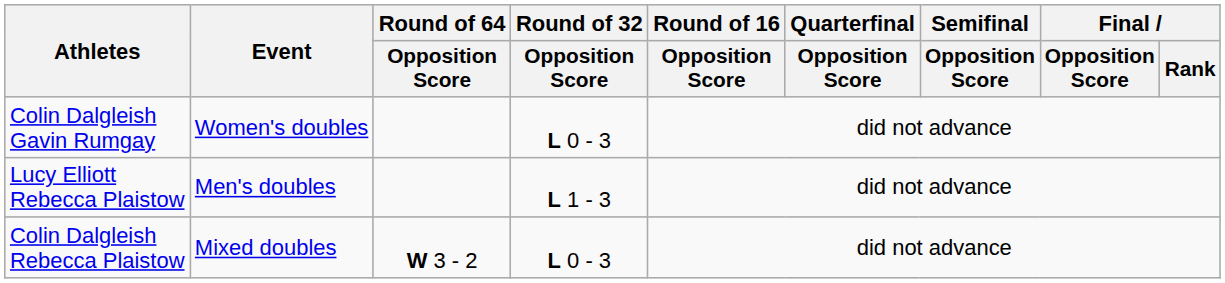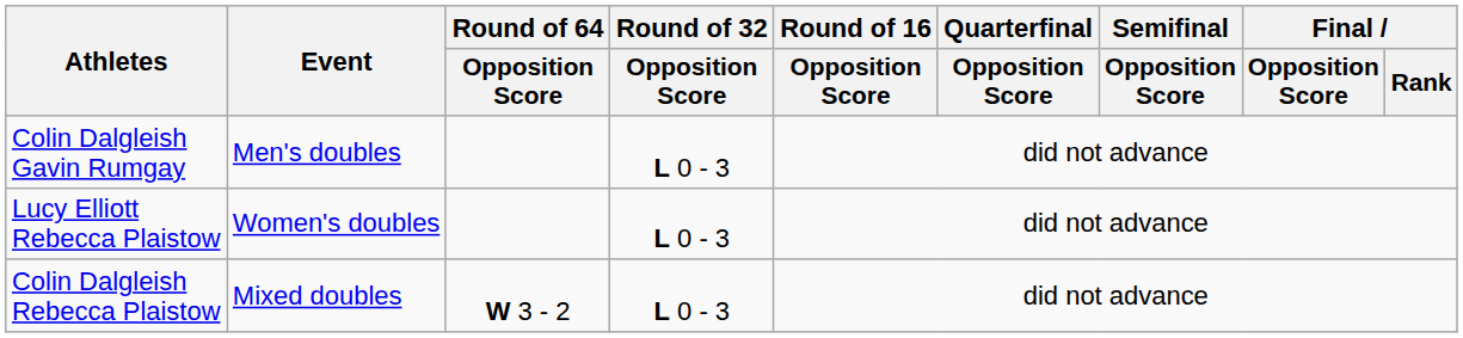Colin Dalgleish Gavin Rumgay | Event: Women's doubles -> Men's doubles
Lucy Elliott Rebecca Plaistow | Event: Men's doubles -> Women's doubles
Lucy Elliott Rebecca Plaistow | Round of 32 / Opposition Score: L 1 - 3 -> L 0 - 3
